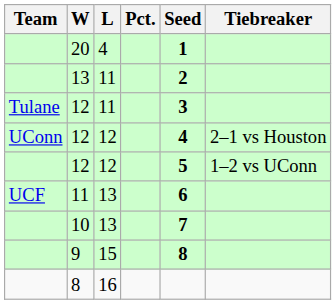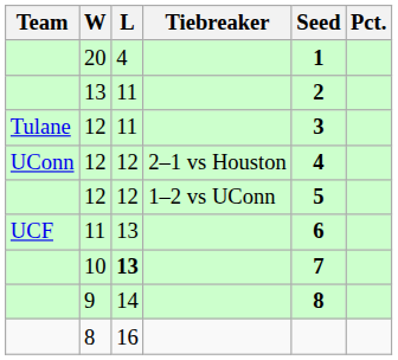columns swapped: Pct. <-> Tiebreaker
10 | L: normal -> bold
9 | L: 15 -> 14
